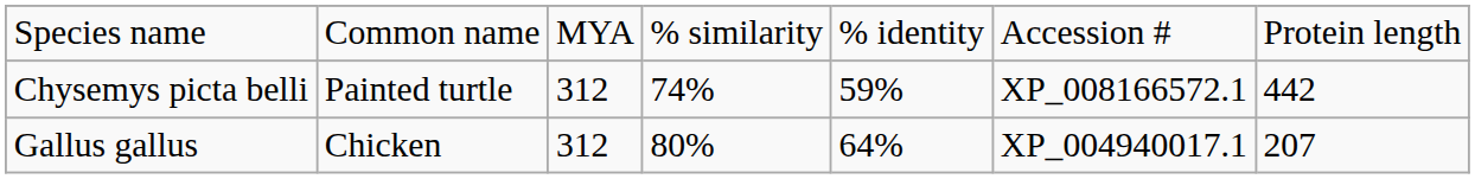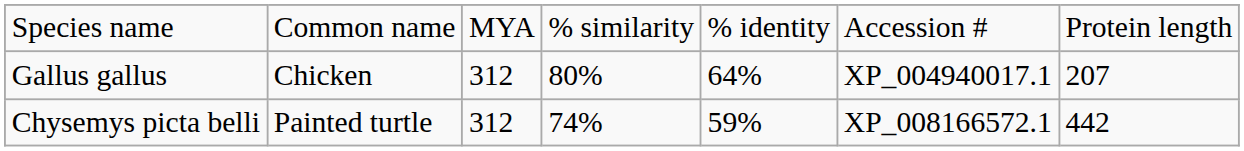rows swapped: Gallus gallus <-> Chysemys picta belli
